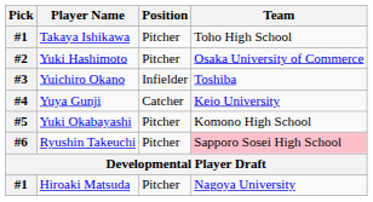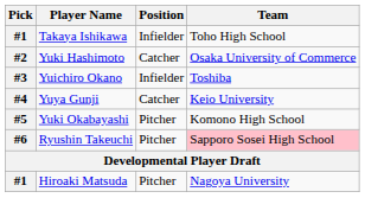Takaya Ishikawa | Position: Pitcher -> Infielder
Yuki Hashimoto | Position: Pitcher -> Catcher
